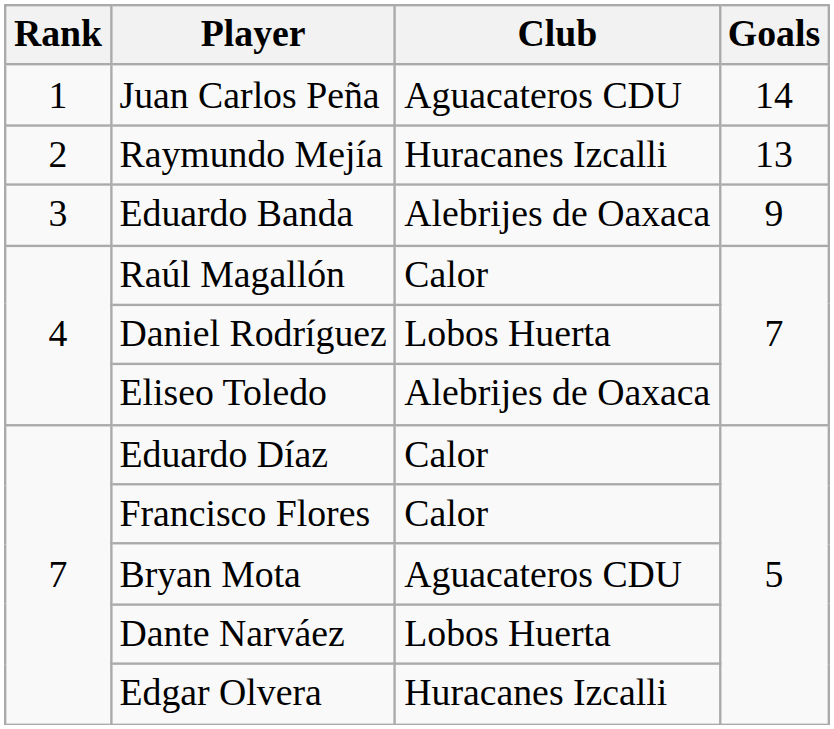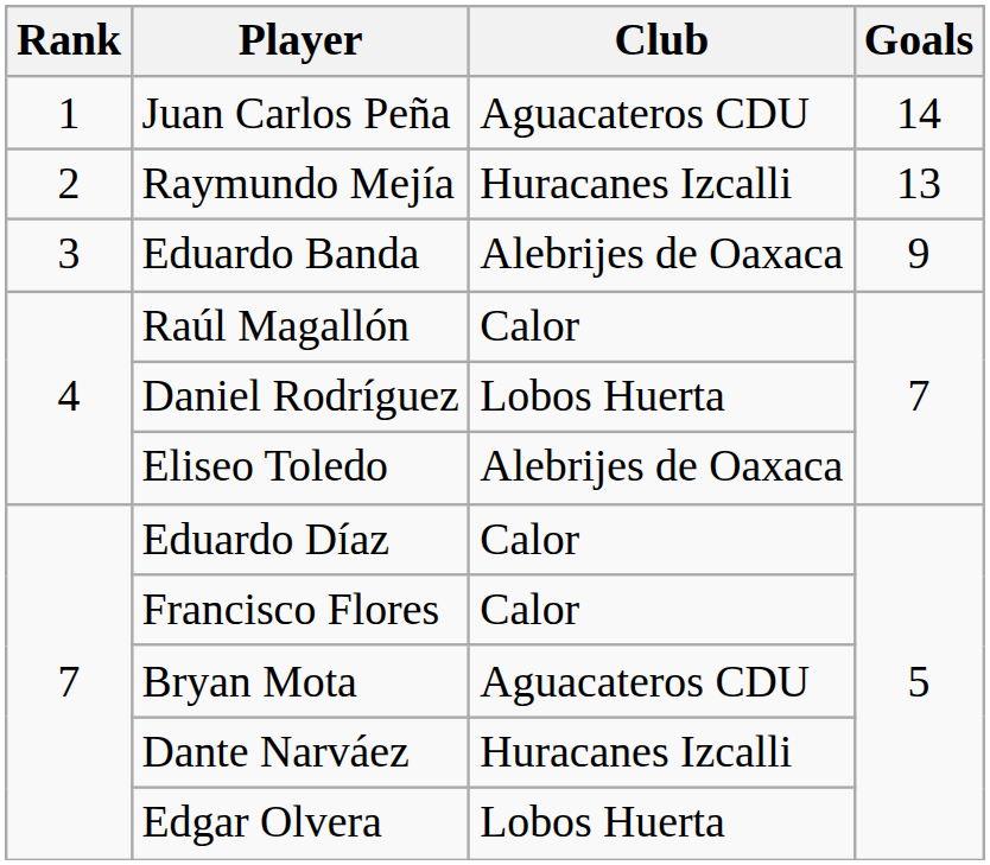Dante Narváez | Club: Lobos Huerta -> Huracanes Izcalli
Edgar Olvera | Club: Huracanes Izcalli -> Lobos Huerta
